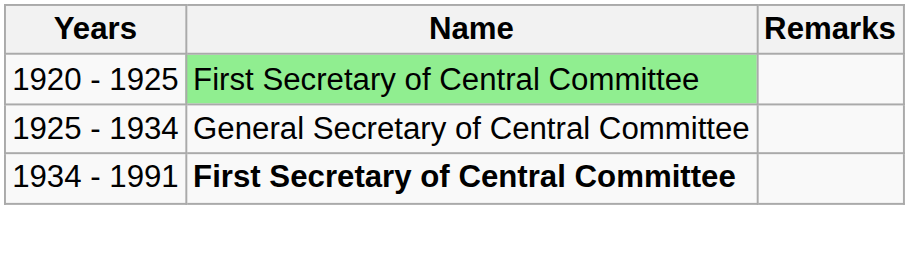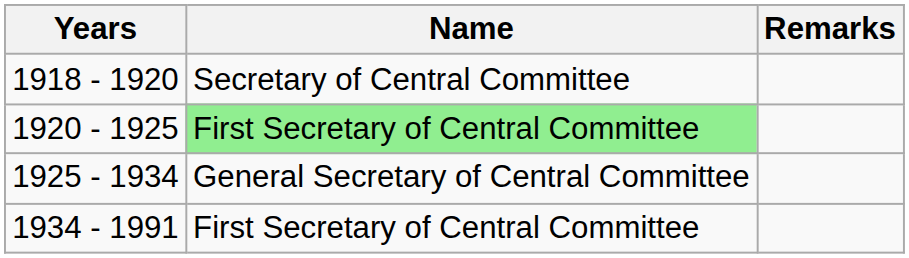+ row: 1918 - 1920 | Secretary of Central Committee
1934 - 1991 | Name: bold -> normal
